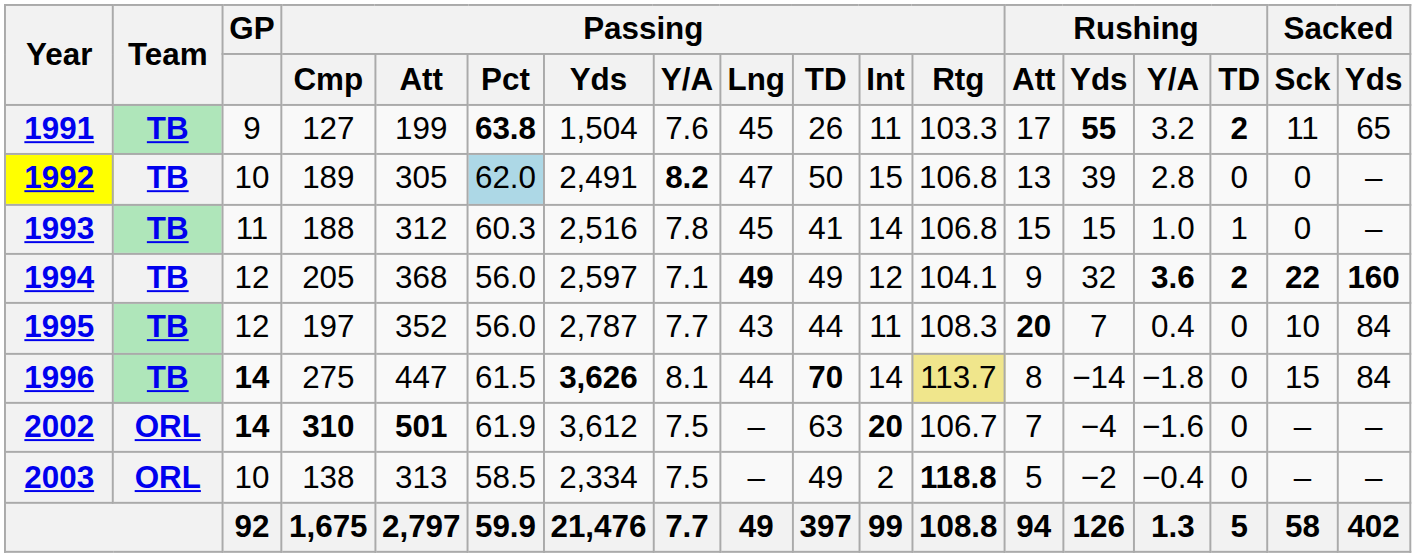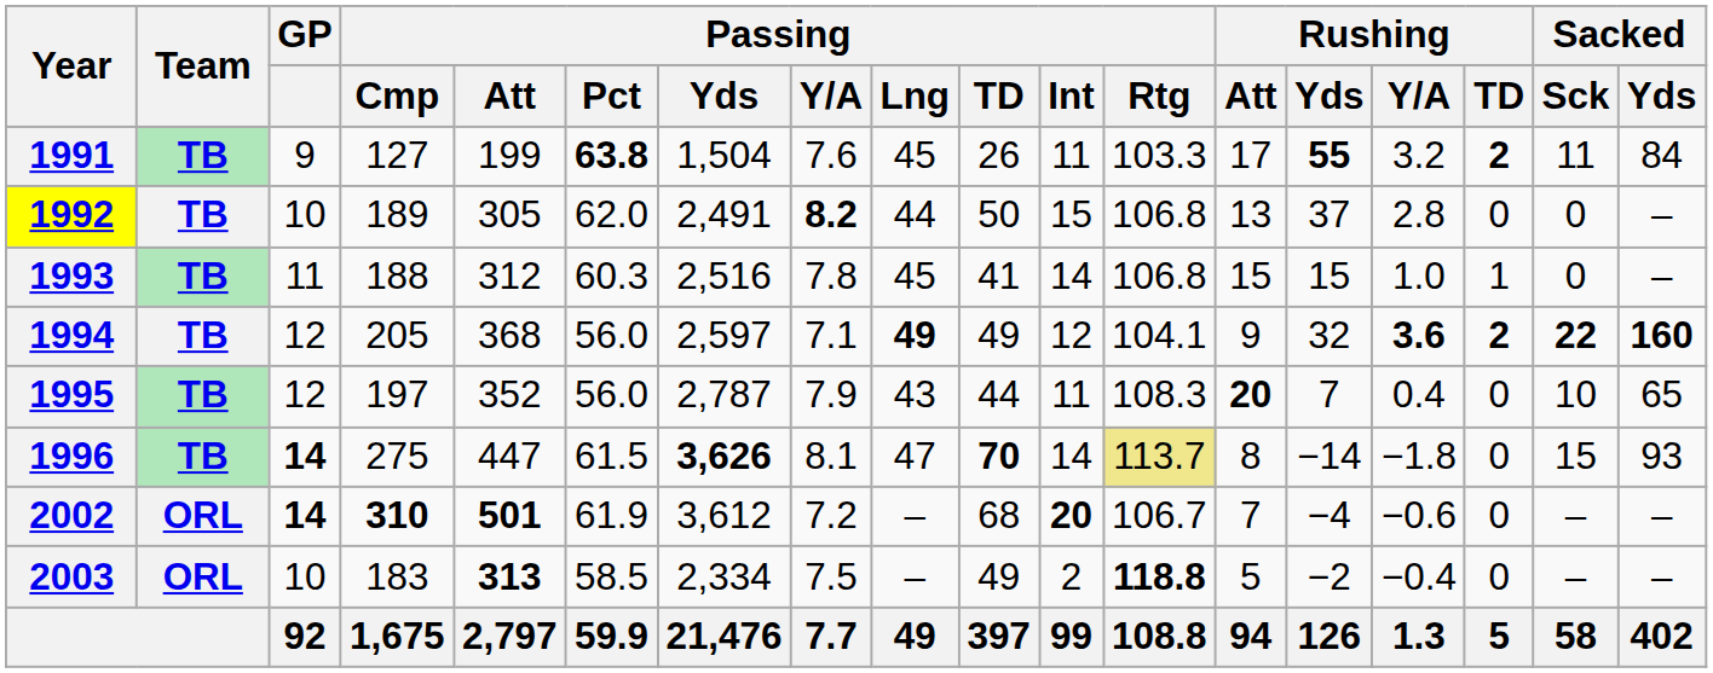1991 | Sacked / Yds: 65 -> 84
1992 | Passing / Pct: lightblue background -> no background
1992 | Passing / Lng: 47 -> 44
1992 | Rushing / Yds: 39 -> 37
1995 | Passing / Y/A: 7.7 -> 7.9
1995 | Sacked / Yds: 84 -> 65
1996 | Passing / Lng: 44 -> 47
1996 | Sacked / Yds: 84 -> 93
2002 | Passing / Y/A: 7.5 -> 7.2
2002 | Passing / TD: 63 -> 68
2002 | Rushing / Y/A: −1.6 -> −0.6
2003 | Passing / Cmp: 138 -> 183
2003 | Passing / Att: normal -> bold
